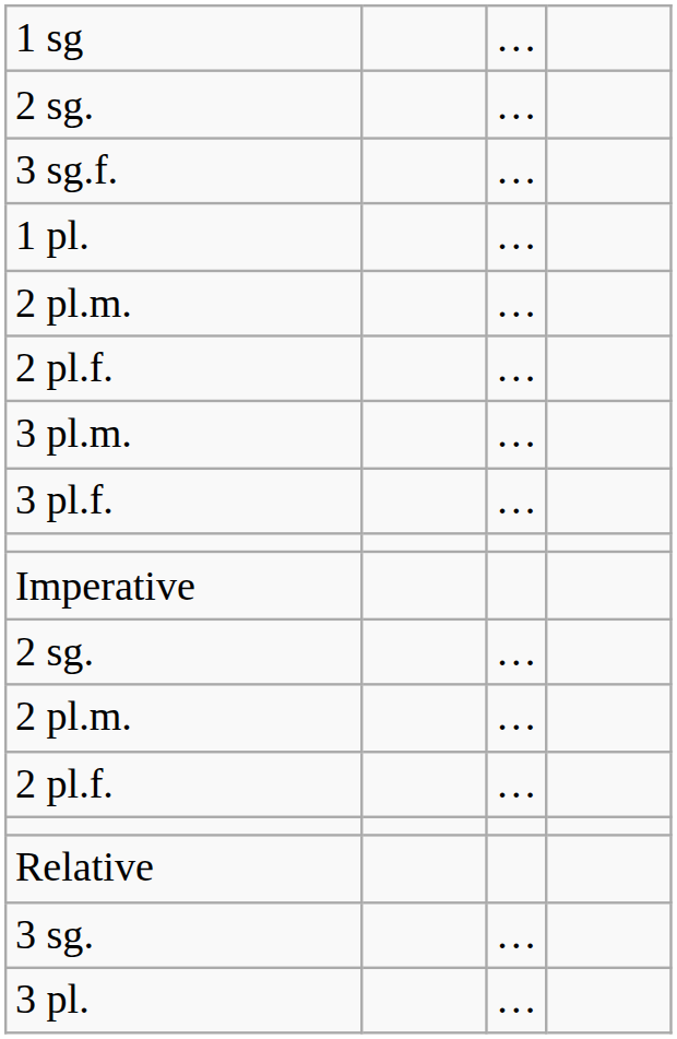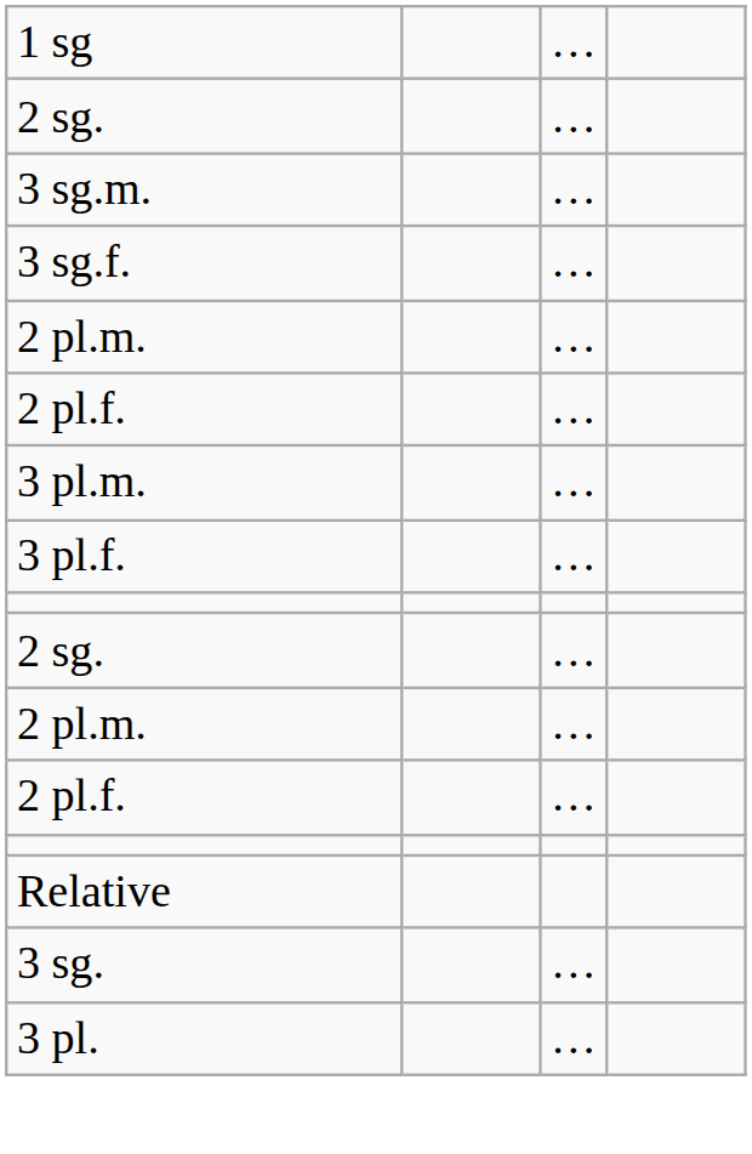+ row: 3 sg.m. | …
- row: 1 pl. | …
- row: Imperative
